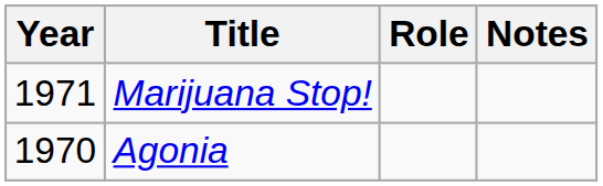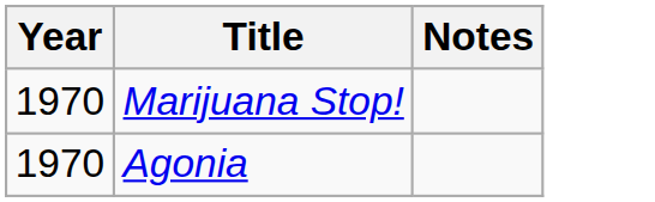- column: Role
Marijuana Stop! | Year: 1971 -> 1970
